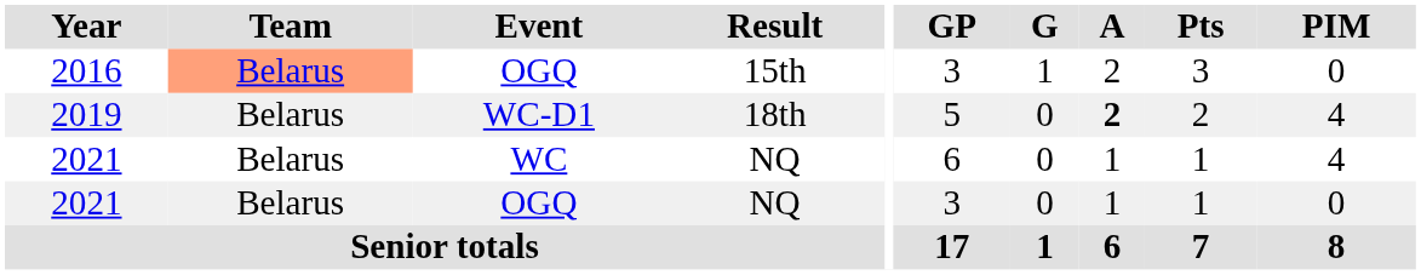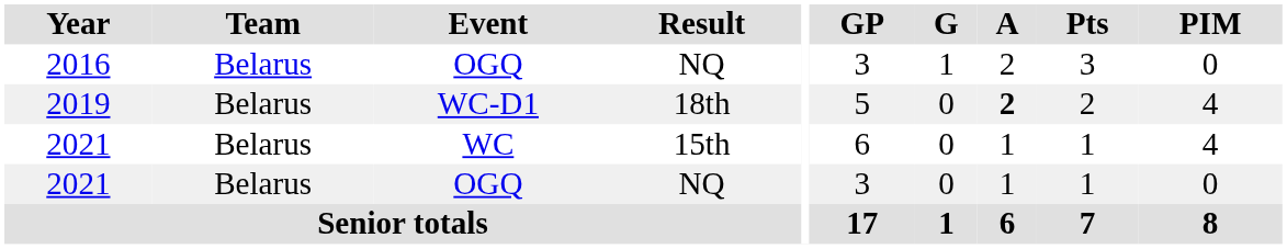2016 | Team: lightsalmon background -> no background
2016 | Result: 15th -> NQ
2021 / WC | Result: NQ -> 15th
